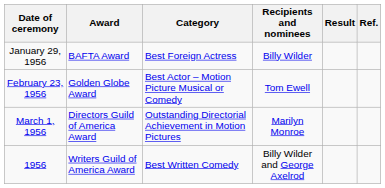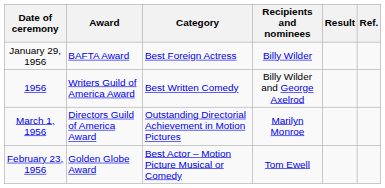rows swapped: February 23, 1956 <-> 1956
